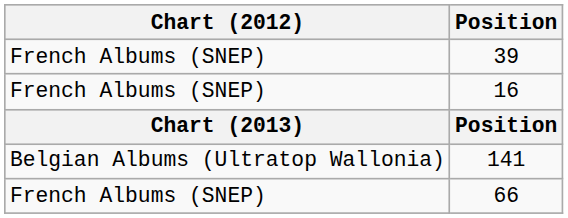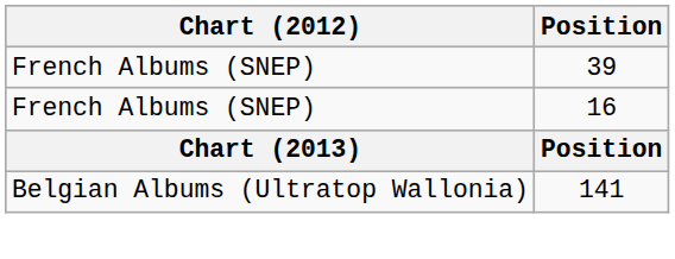- row: French Albums (SNEP) | 66
